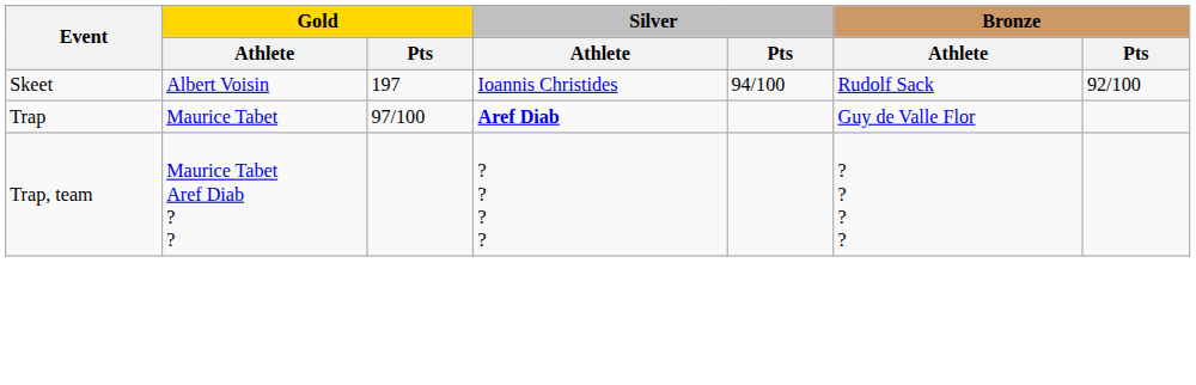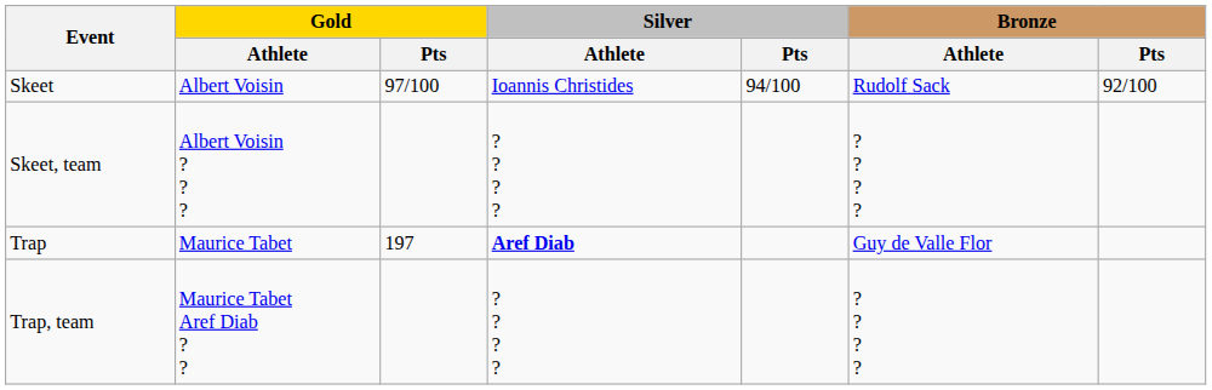Skeet | Gold / Pts: 197 -> 97/100
+ row: Skeet, team | Albert Voisin ? ? ? | ? ? ? ? | ? ? ? ?
Trap | Gold / Pts: 97/100 -> 197
